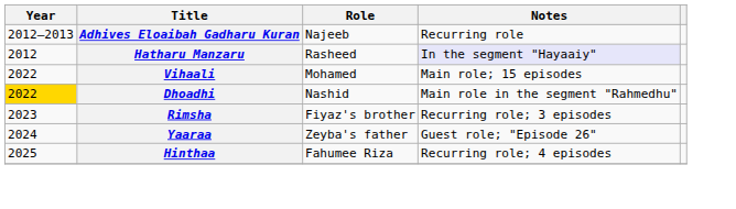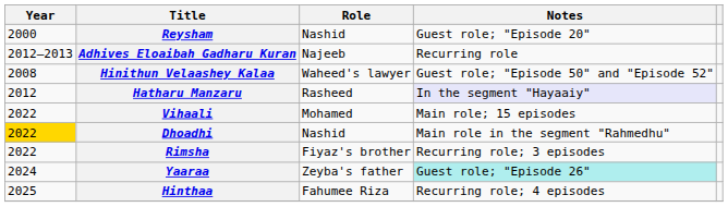+ row: 2000 | Reysham | Nashid | Guest role; "Episode 20"
+ row: 2008 | Hinithun Velaashey Kalaa | Waheed's lawyer | Guest role; "Episode 50" and "Episode 52"
Rimsha | Year: 2023 -> 2022
Yaaraa | Notes: no background -> paleturquoise background
